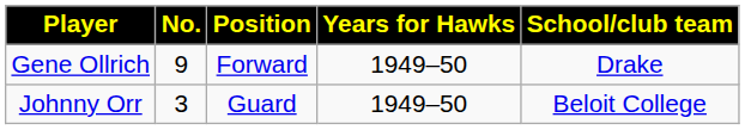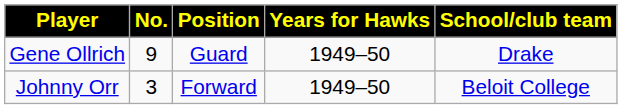Gene Ollrich | Position: Forward -> Guard
Johnny Orr | Position: Guard -> Forward
